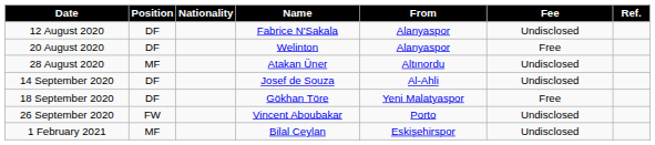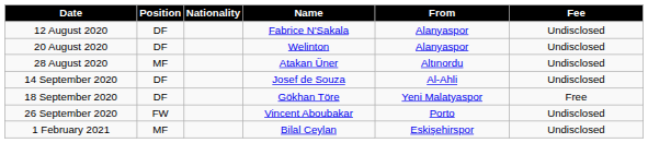- column: Ref.
20 August 2020 | Fee: Free -> Undisclosed
